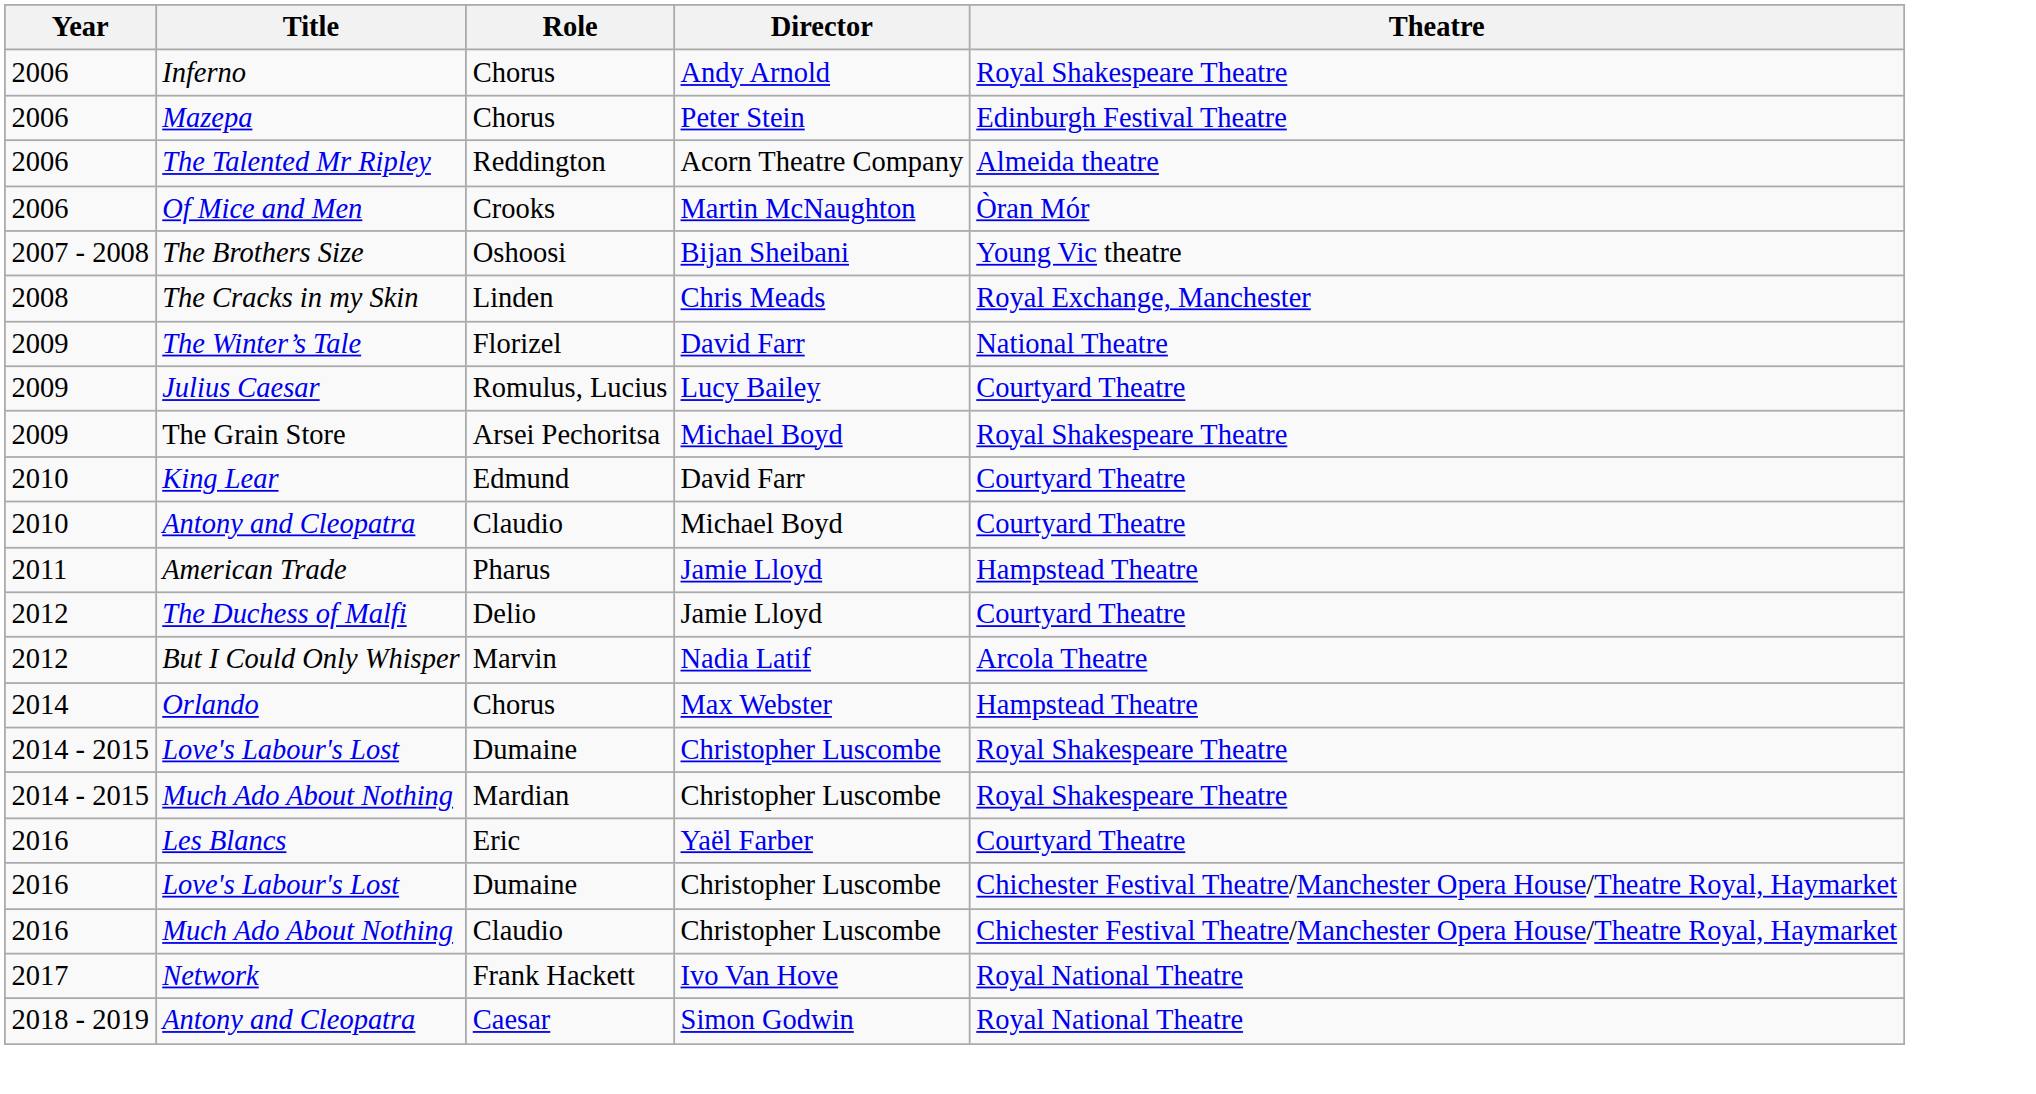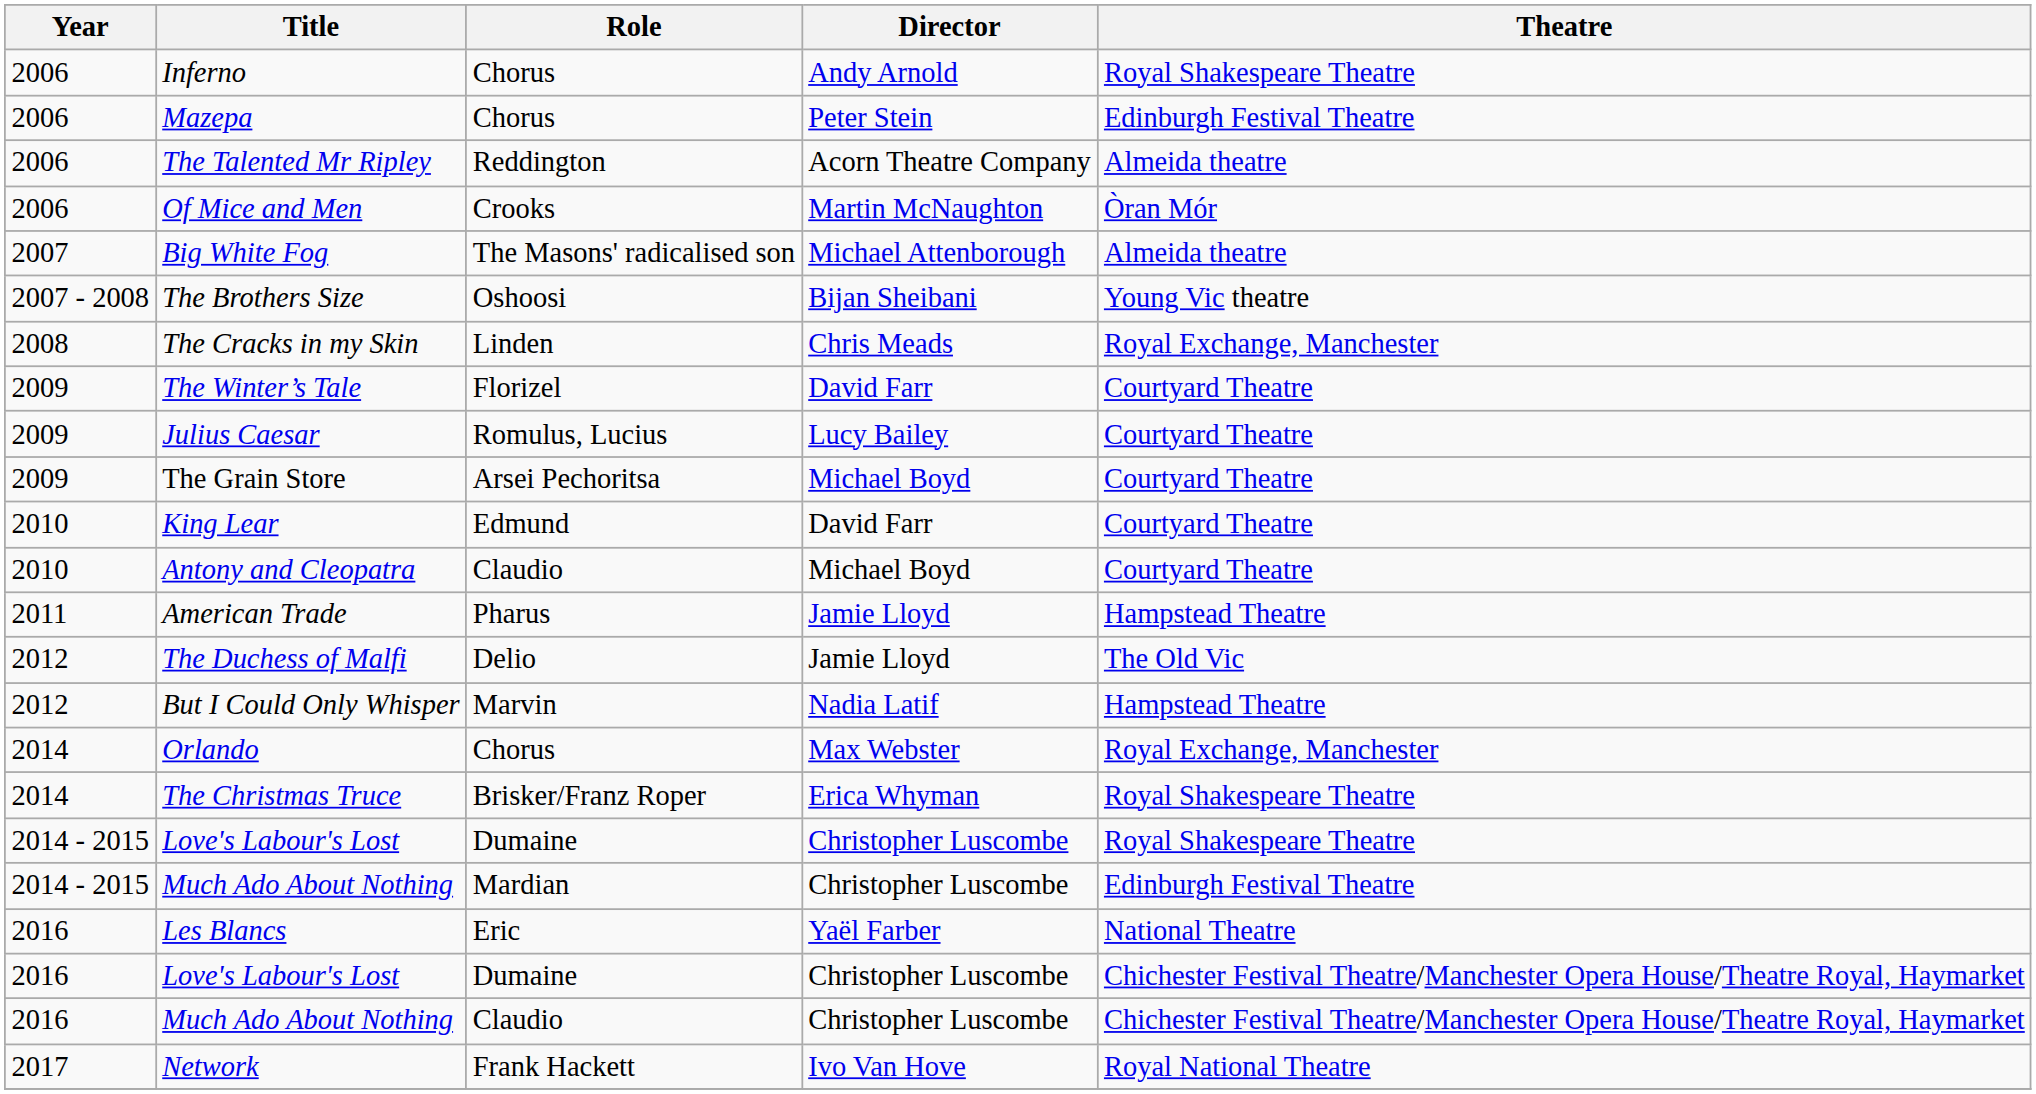+ row: 2007 | Big White Fog | The Masons' radicalised son | Michael Attenborough | Almeida theatre
The Winter’s Tale | Theatre: National Theatre -> Courtyard Theatre
The Grain Store | Theatre: Royal Shakespeare Theatre -> Courtyard Theatre
The Duchess of Malfi | Theatre: Courtyard Theatre -> The Old Vic
But I Could Only Whisper | Theatre: Arcola Theatre -> Hampstead Theatre
Orlando | Theatre: Hampstead Theatre -> Royal Exchange, Manchester
+ row: 2014 | The Christmas Truce | Brisker/Franz Roper | Erica Whyman | Royal Shakespeare Theatre
2014 - 2015 / Much Ado About Nothing | Theatre: Royal Shakespeare Theatre -> Edinburgh Festival Theatre
Les Blancs | Theatre: Courtyard Theatre -> National Theatre
- row: 2018 - 2019 | Antony and Cleopatra | Caesar | Simon Godwin | Royal National Theatre
